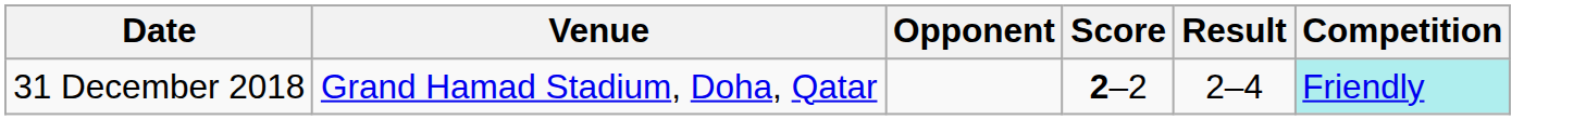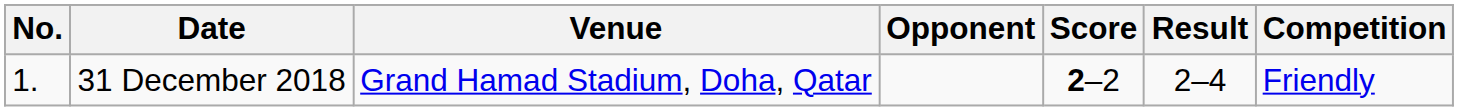+ column: No. | 1.
31 December 2018 | Competition: paleturquoise background -> no background
